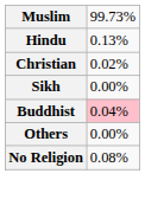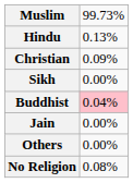Christian | column 2: 0.02% -> 0.09%
+ row: Jain | 0.00%
